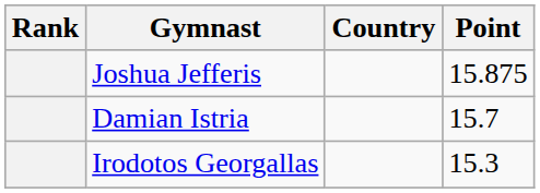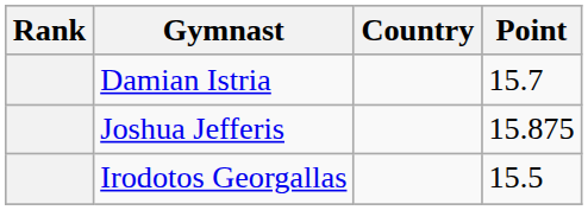rows swapped: Joshua Jefferis <-> Damian Istria
Irodotos Georgallas | Point: 15.3 -> 15.5
